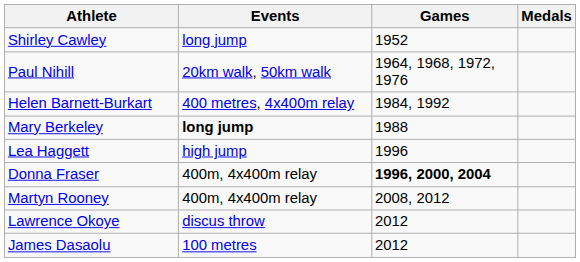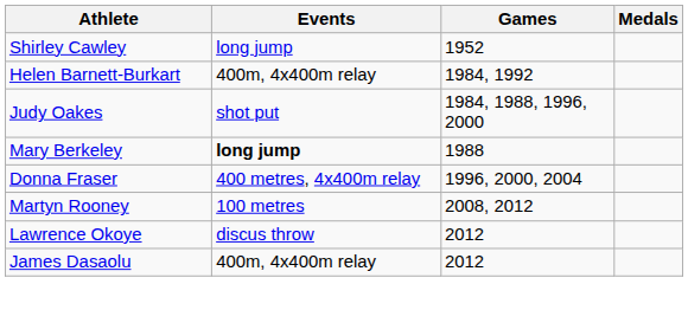- row: Paul Nihill | 20km walk, 50km walk | 1964, 1968, 1972, 1976
Helen Barnett-Burkart | Events: 400 metres, 4x400m relay -> 400m, 4x400m relay
+ row: Judy Oakes | shot put | 1984, 1988, 1996, 2000
- row: Lea Haggett | high jump | 1996
Donna Fraser | Events: 400m, 4x400m relay -> 400 metres, 4x400m relay
Donna Fraser | Games: bold -> normal
Martyn Rooney | Events: 400m, 4x400m relay -> 100 metres
James Dasaolu | Events: 100 metres -> 400m, 4x400m relay
